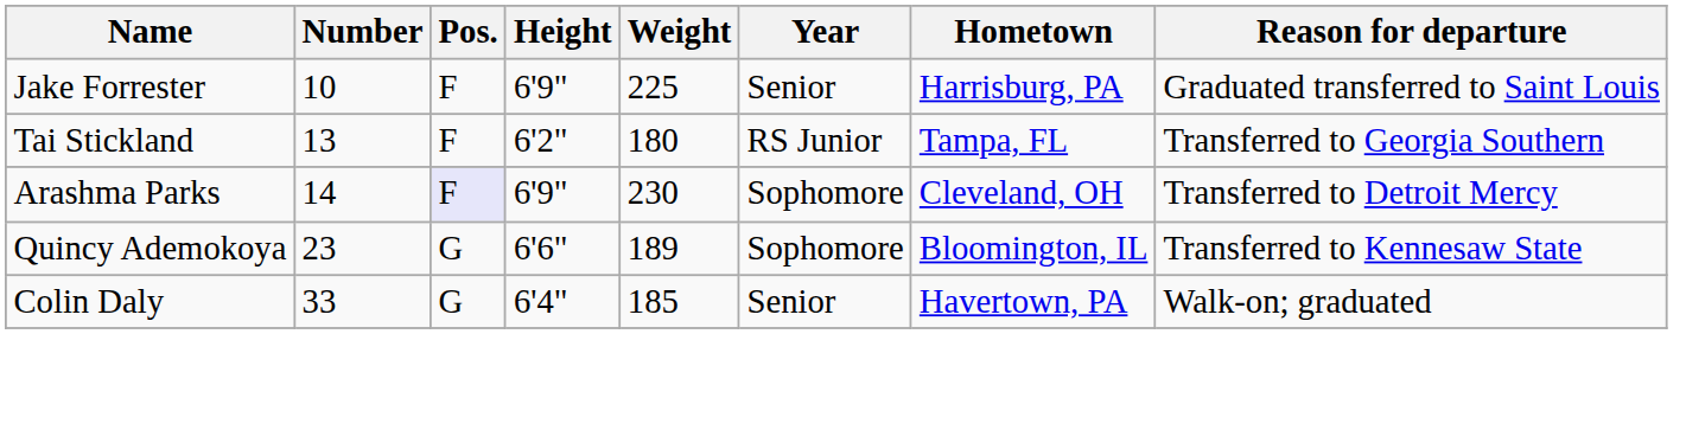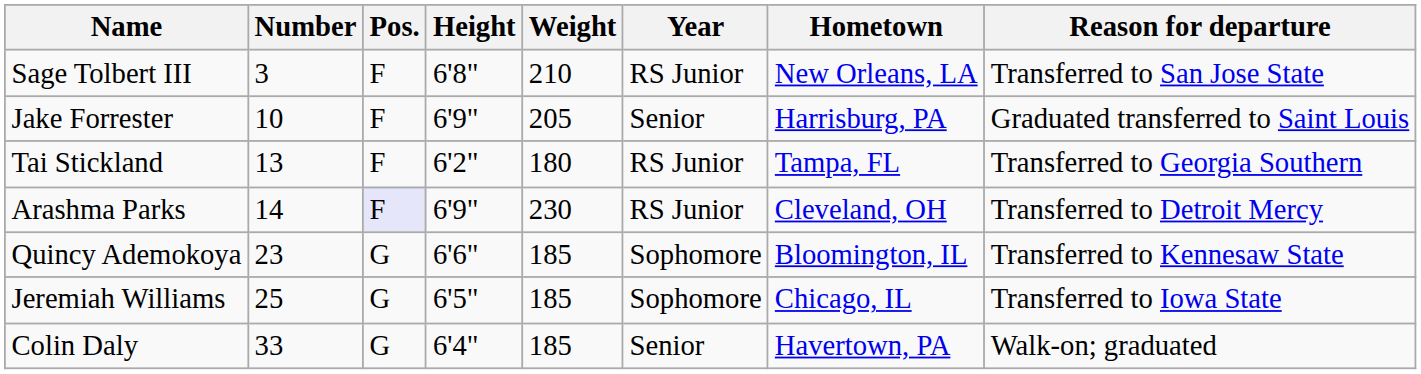+ row: Sage Tolbert III | 3 | F | 6'8" | 210 | RS Junior | New Orleans, LA | Transferred to San Jose State
Jake Forrester | Weight: 225 -> 205
Arashma Parks | Year: Sophomore -> RS Junior
Quincy Ademokoya | Weight: 189 -> 185
+ row: Jeremiah Williams | 25 | G | 6'5" | 185 | Sophomore | Chicago, IL | Transferred to Iowa State
